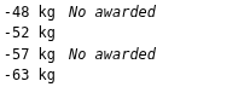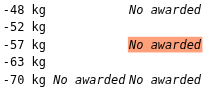-57 kg | column 4: no background -> lightsalmon background
+ row: -70 kg | No awarded | No awarded
